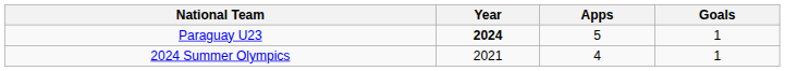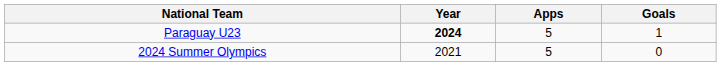2024 Summer Olympics | Apps: 4 -> 5
2024 Summer Olympics | Goals: 1 -> 0
